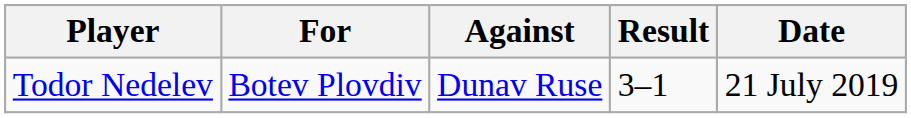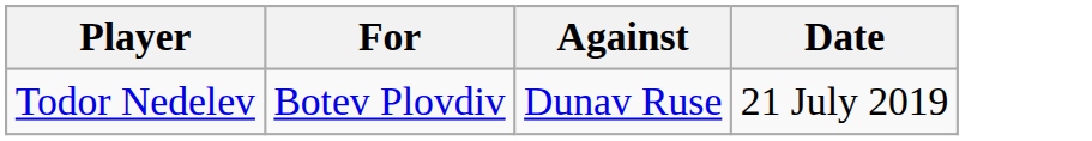- column: Result | 3–1
